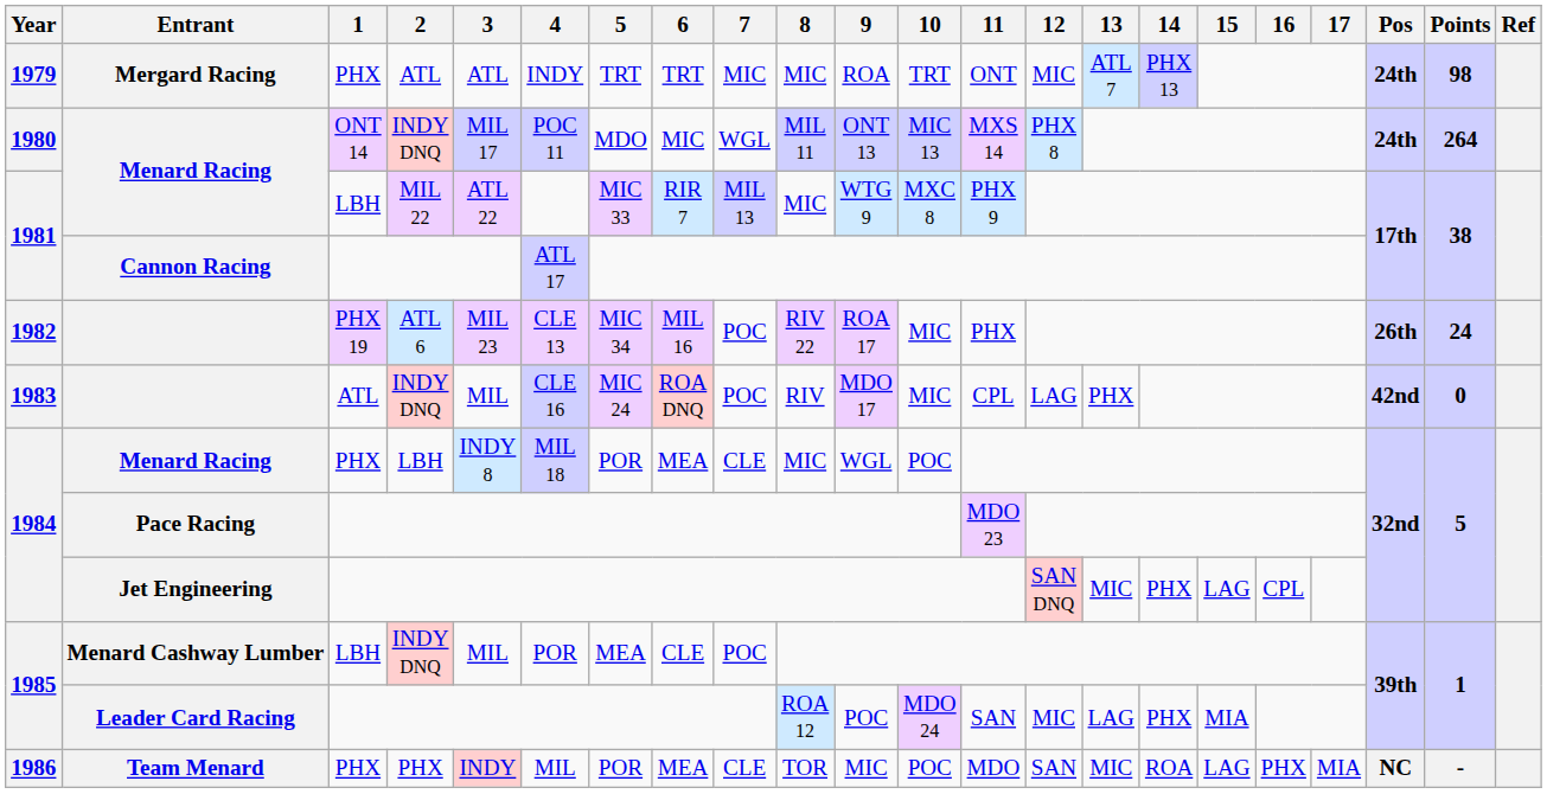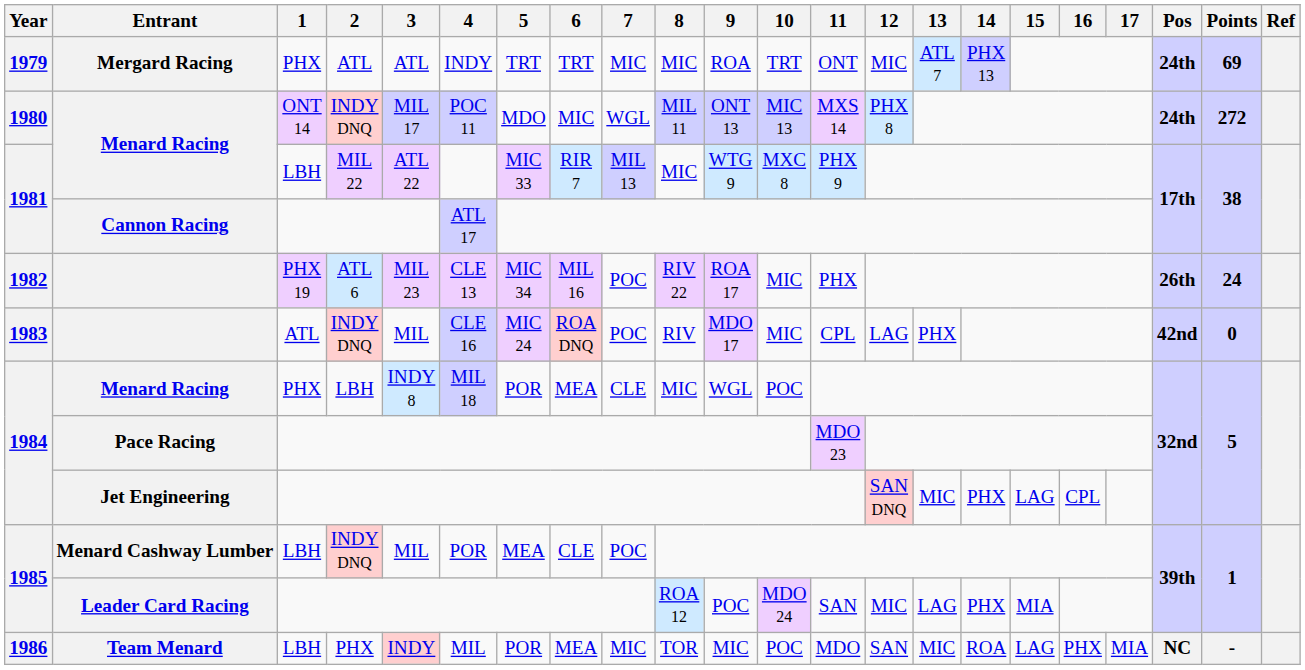Mergard Racing | Points: 98 -> 69
1980 / Menard Racing | Points: 264 -> 272
Team Menard | 1: PHX -> LBH
Team Menard | 7: CLE -> MIC
